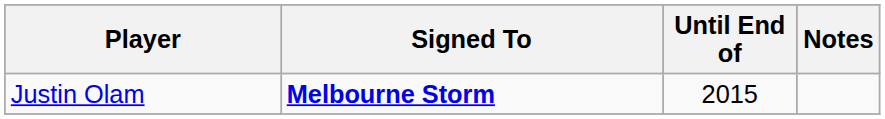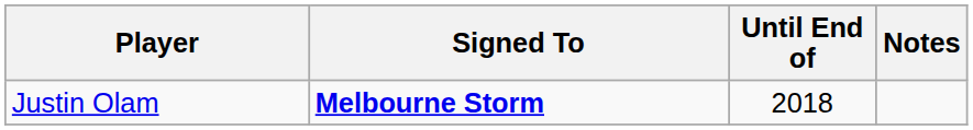Justin Olam | Until End of: 2015 -> 2018
